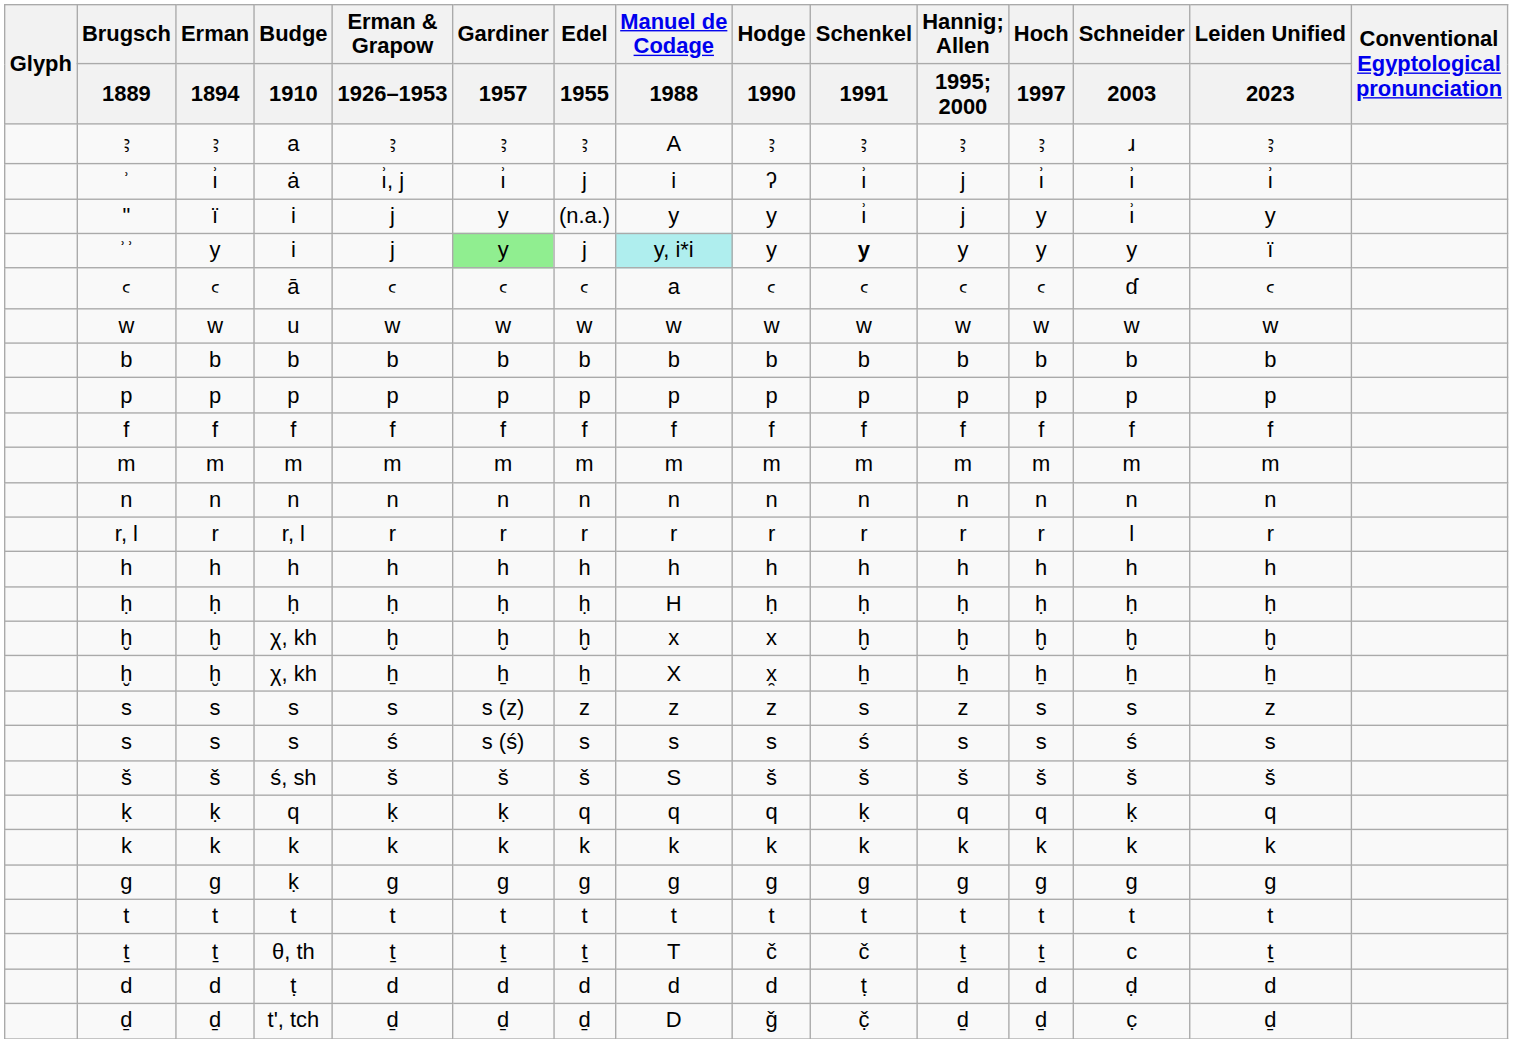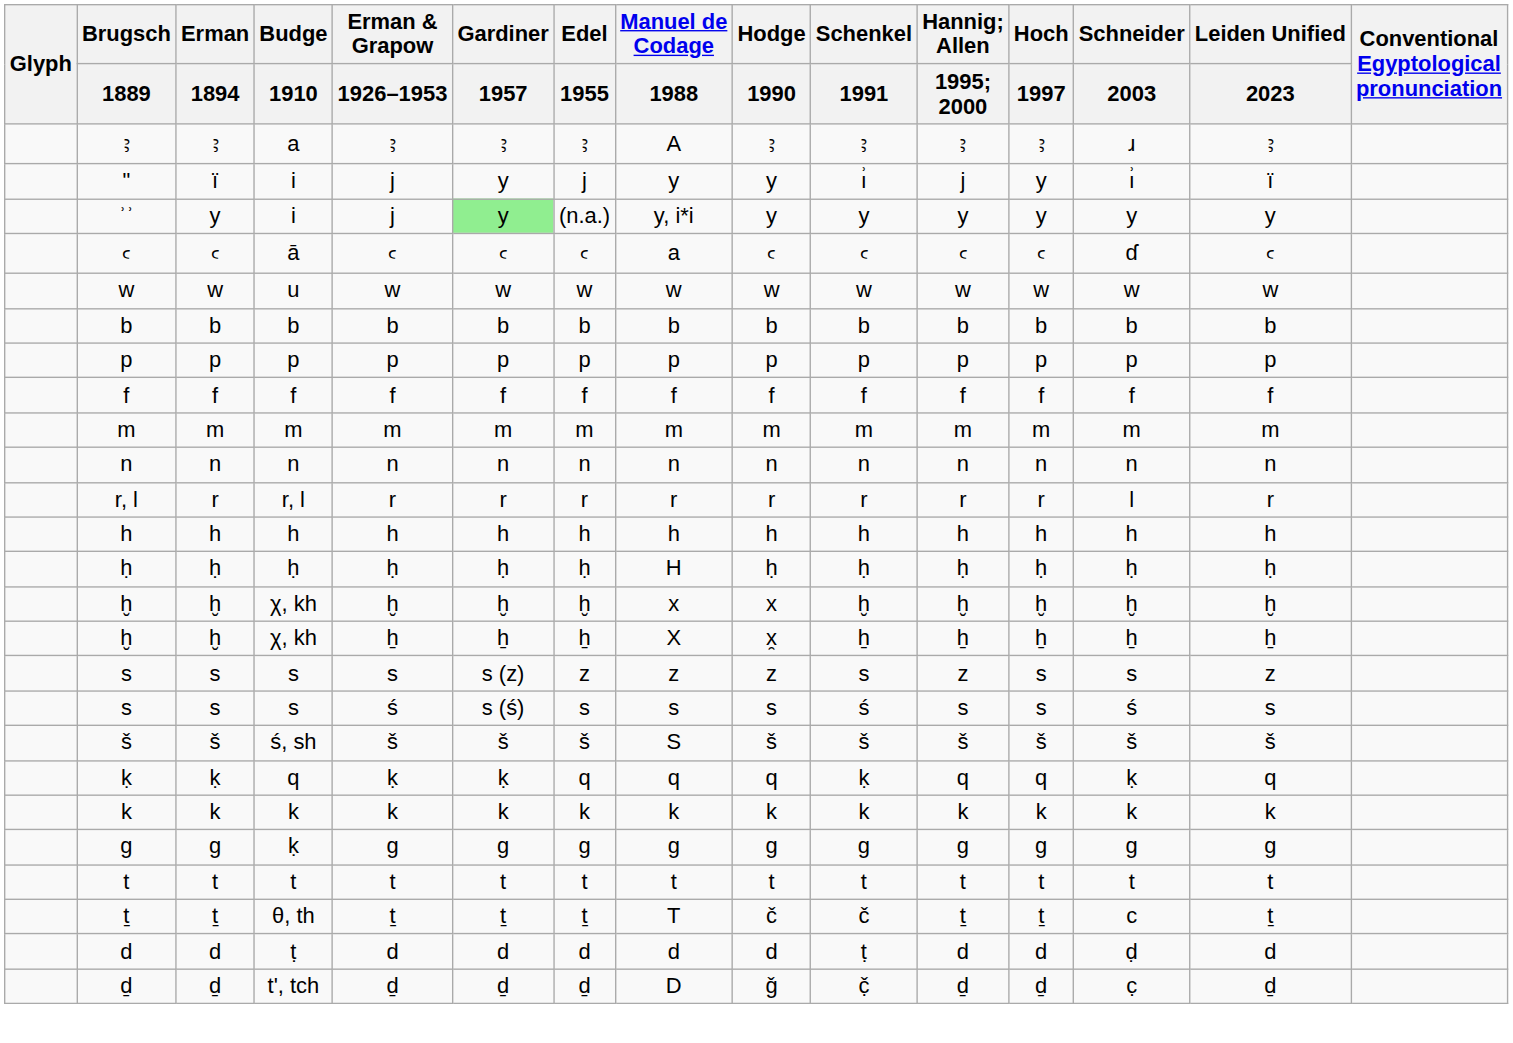- row: ʾ | ı͗ | ȧ | ı͗, j | ı͗ | j | i | ʔ | ı͗ | j | ı͗ | ı͗ | ı͗
" | Edel / 1955: (n.a.) -> j
" | Leiden Unified / 2023: y -> ï
ʾʾ | Edel / 1955: j -> (n.a.)
ʾʾ | Manuel de Codage / 1988: paleturquoise background -> no background
ʾʾ | Schenkel / 1991: bold -> normal
ʾʾ | Leiden Unified / 2023: ï -> y
